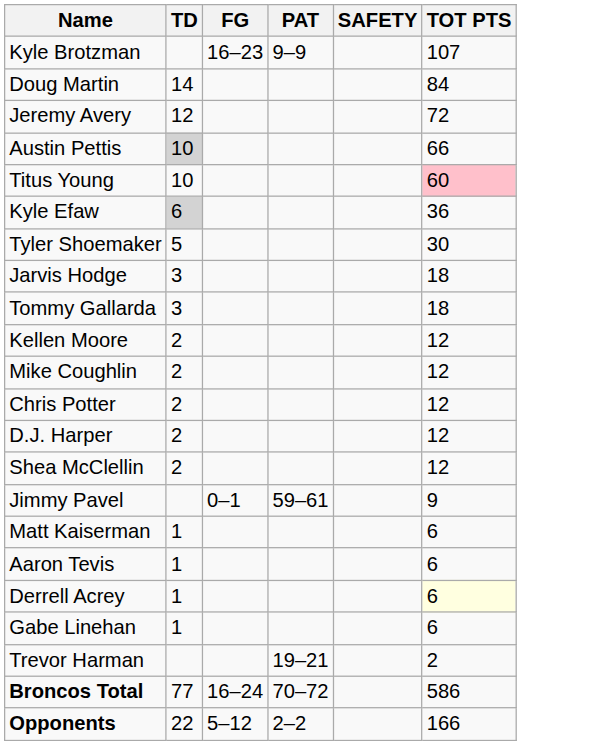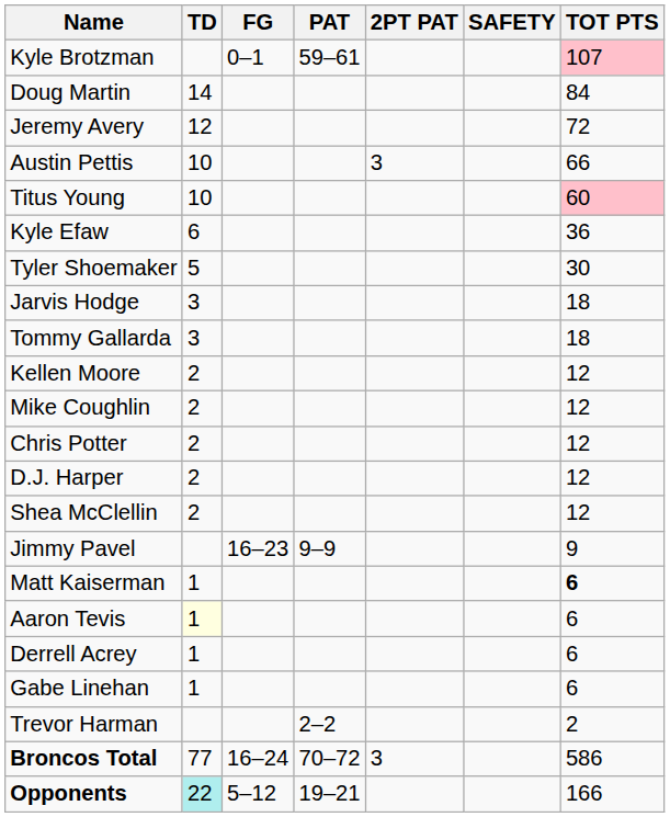+ column: 2PT PAT | 3 | 3
Kyle Brotzman | FG: 16–23 -> 0–1
Kyle Brotzman | PAT: 9–9 -> 59–61
Kyle Brotzman | TOT PTS: no background -> pink background
Austin Pettis | TD: lightgrey background -> no background
Kyle Efaw | TD: lightgrey background -> no background
Jimmy Pavel | FG: 0–1 -> 16–23
Jimmy Pavel | PAT: 59–61 -> 9–9
Matt Kaiserman | TOT PTS: normal -> bold
Aaron Tevis | TD: no background -> lightyellow background
Derrell Acrey | TOT PTS: lightyellow background -> no background
Trevor Harman | PAT: 19–21 -> 2–2
Opponents | TD: no background -> paleturquoise background
Opponents | PAT: 2–2 -> 19–21
